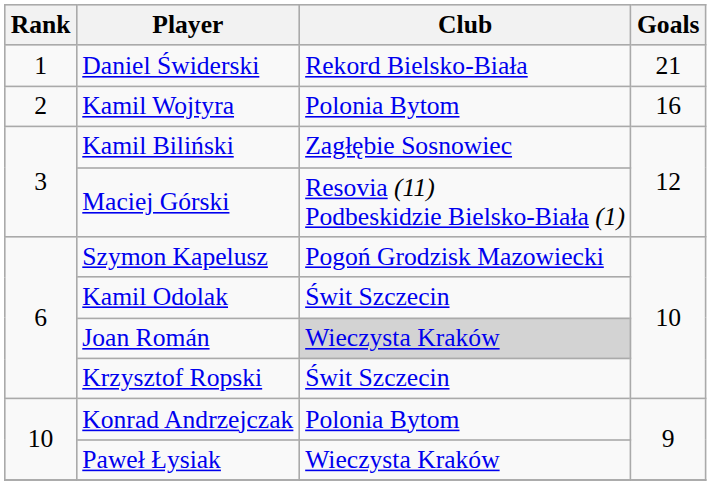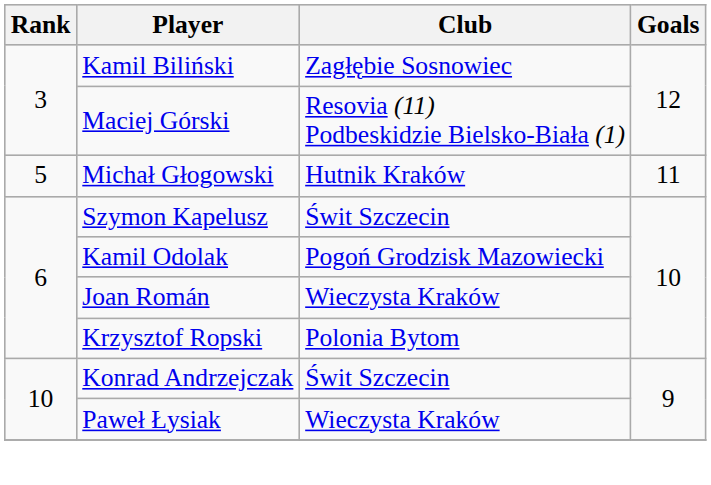- row: 1 | Daniel Świderski | Rekord Bielsko-Biała | 21
- row: 2 | Kamil Wojtyra | Polonia Bytom | 16
+ row: 5 | Michał Głogowski | Hutnik Kraków | 11
Szymon Kapelusz | Club: Pogoń Grodzisk Mazowiecki -> Świt Szczecin
Kamil Odolak | Club: Świt Szczecin -> Pogoń Grodzisk Mazowiecki
Joan Román | Club: lightgrey background -> no background
Krzysztof Ropski | Club: Świt Szczecin -> Polonia Bytom
Konrad Andrzejczak | Club: Polonia Bytom -> Świt Szczecin
